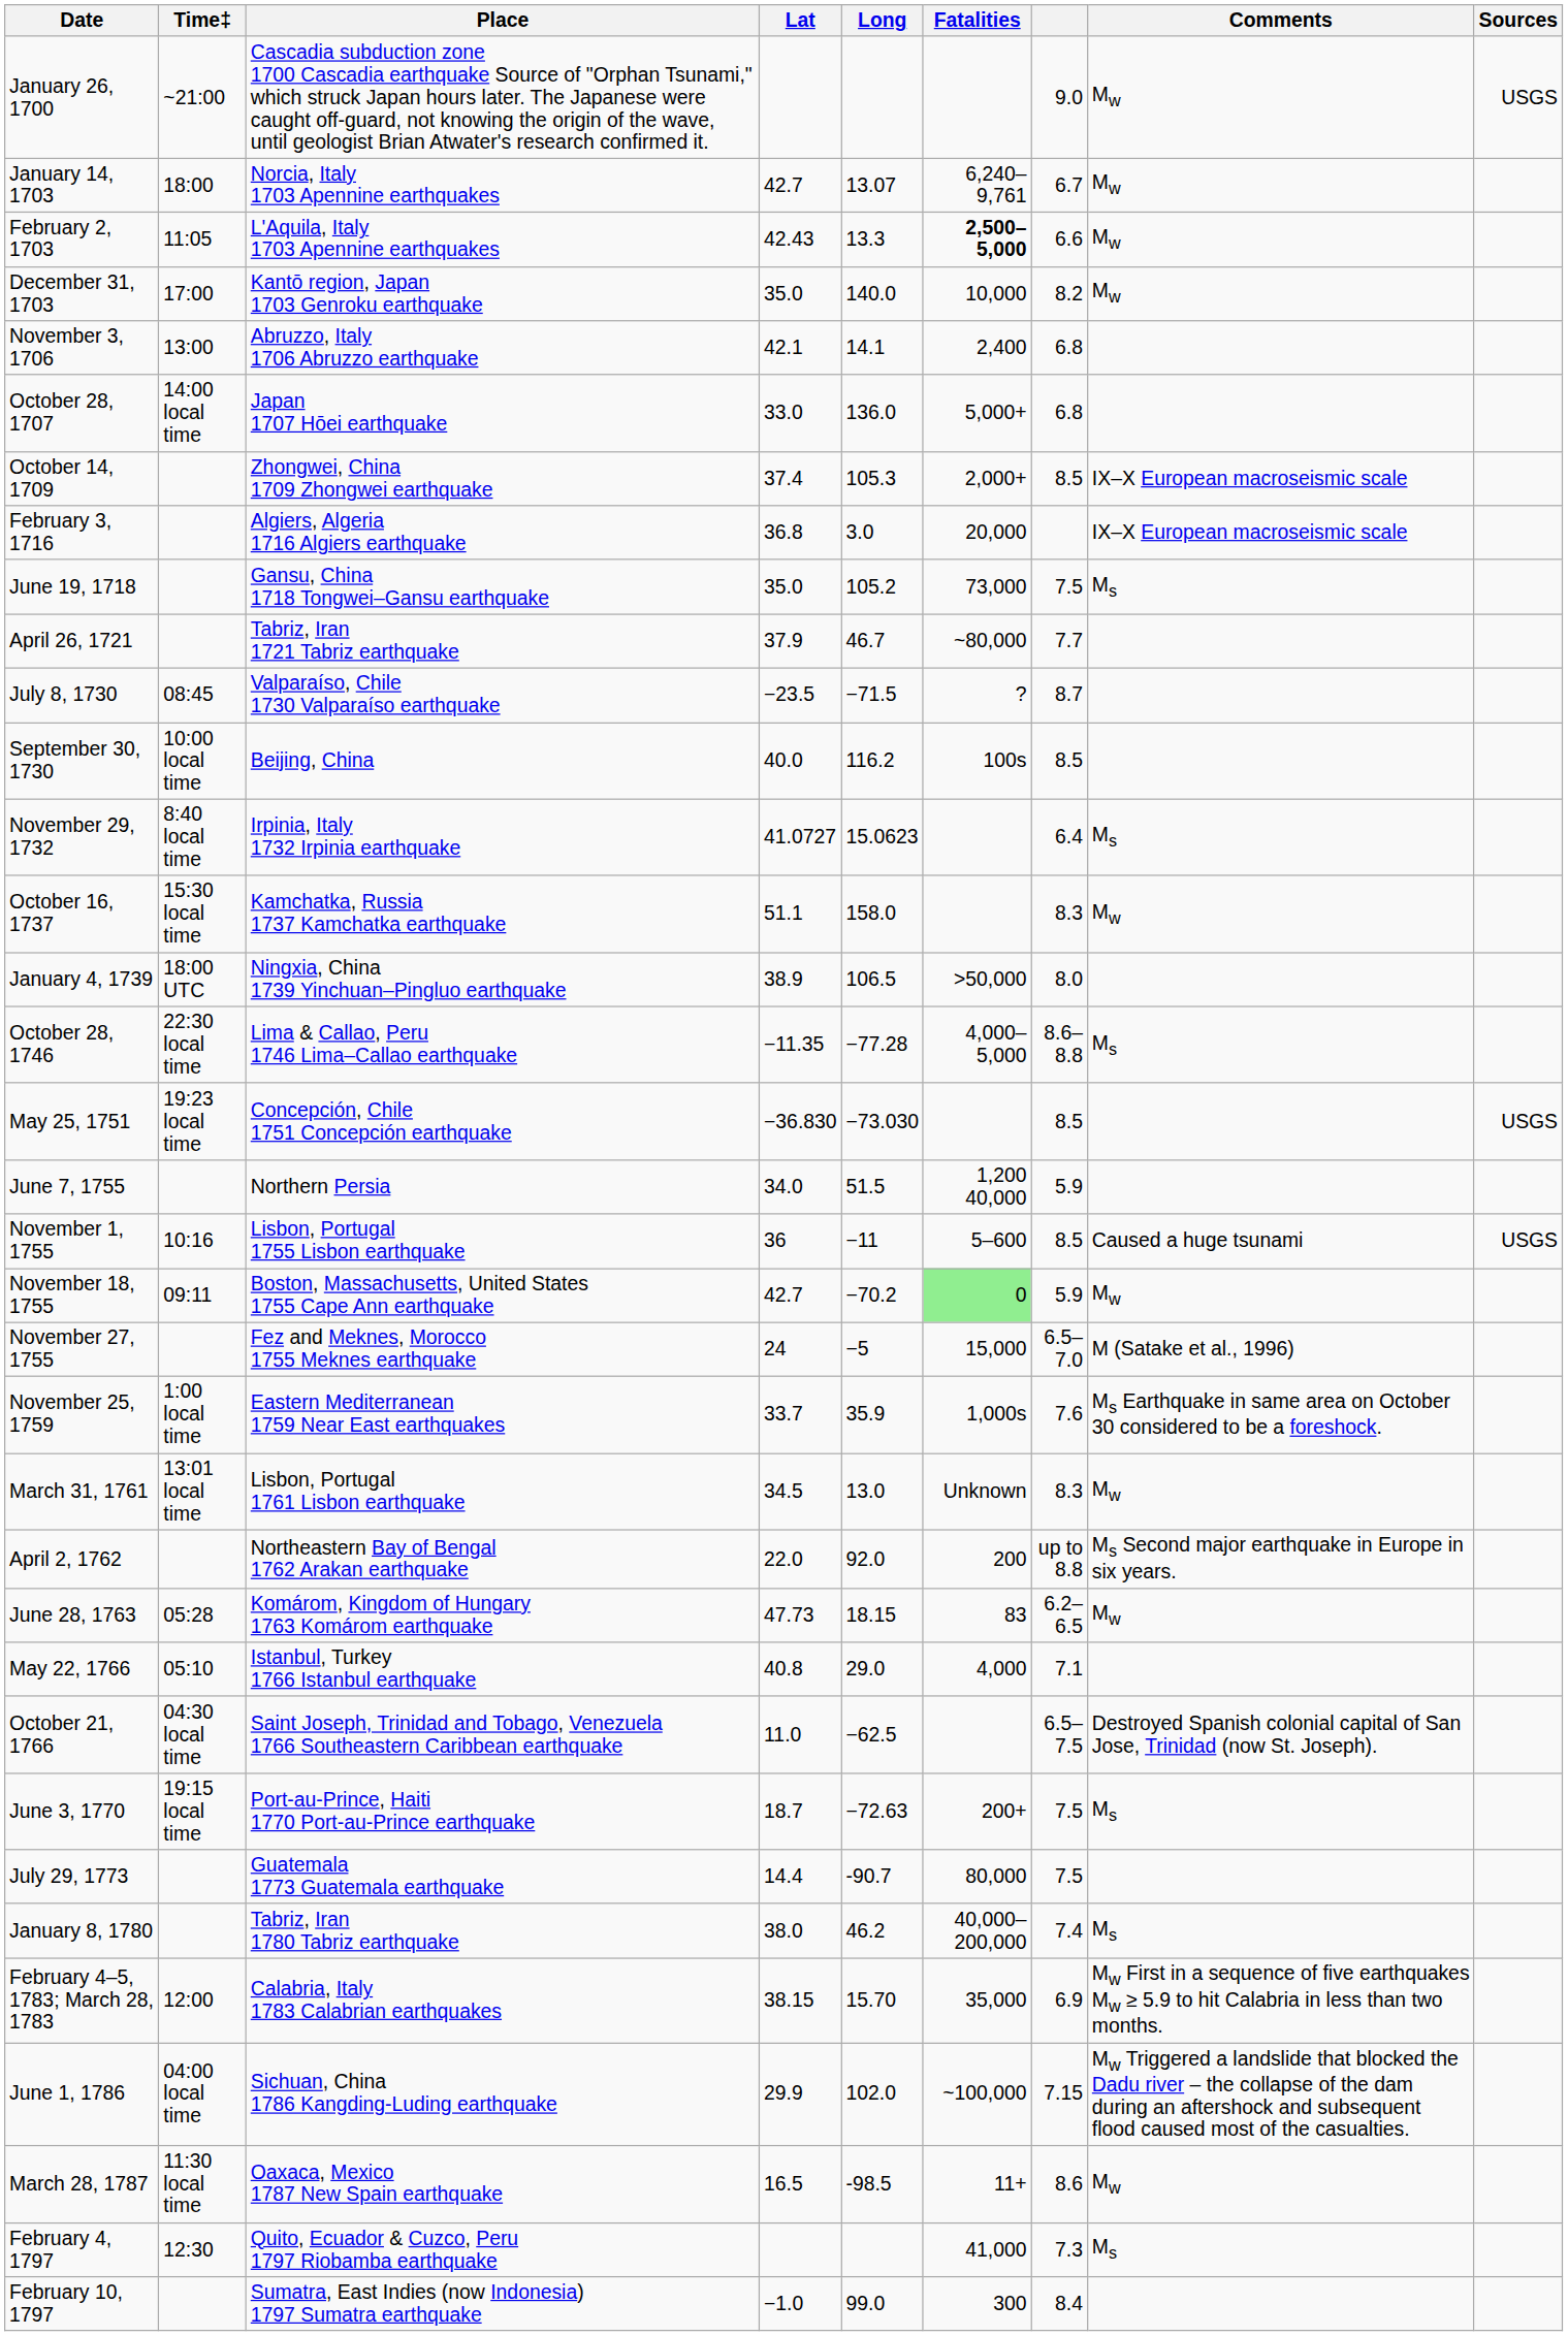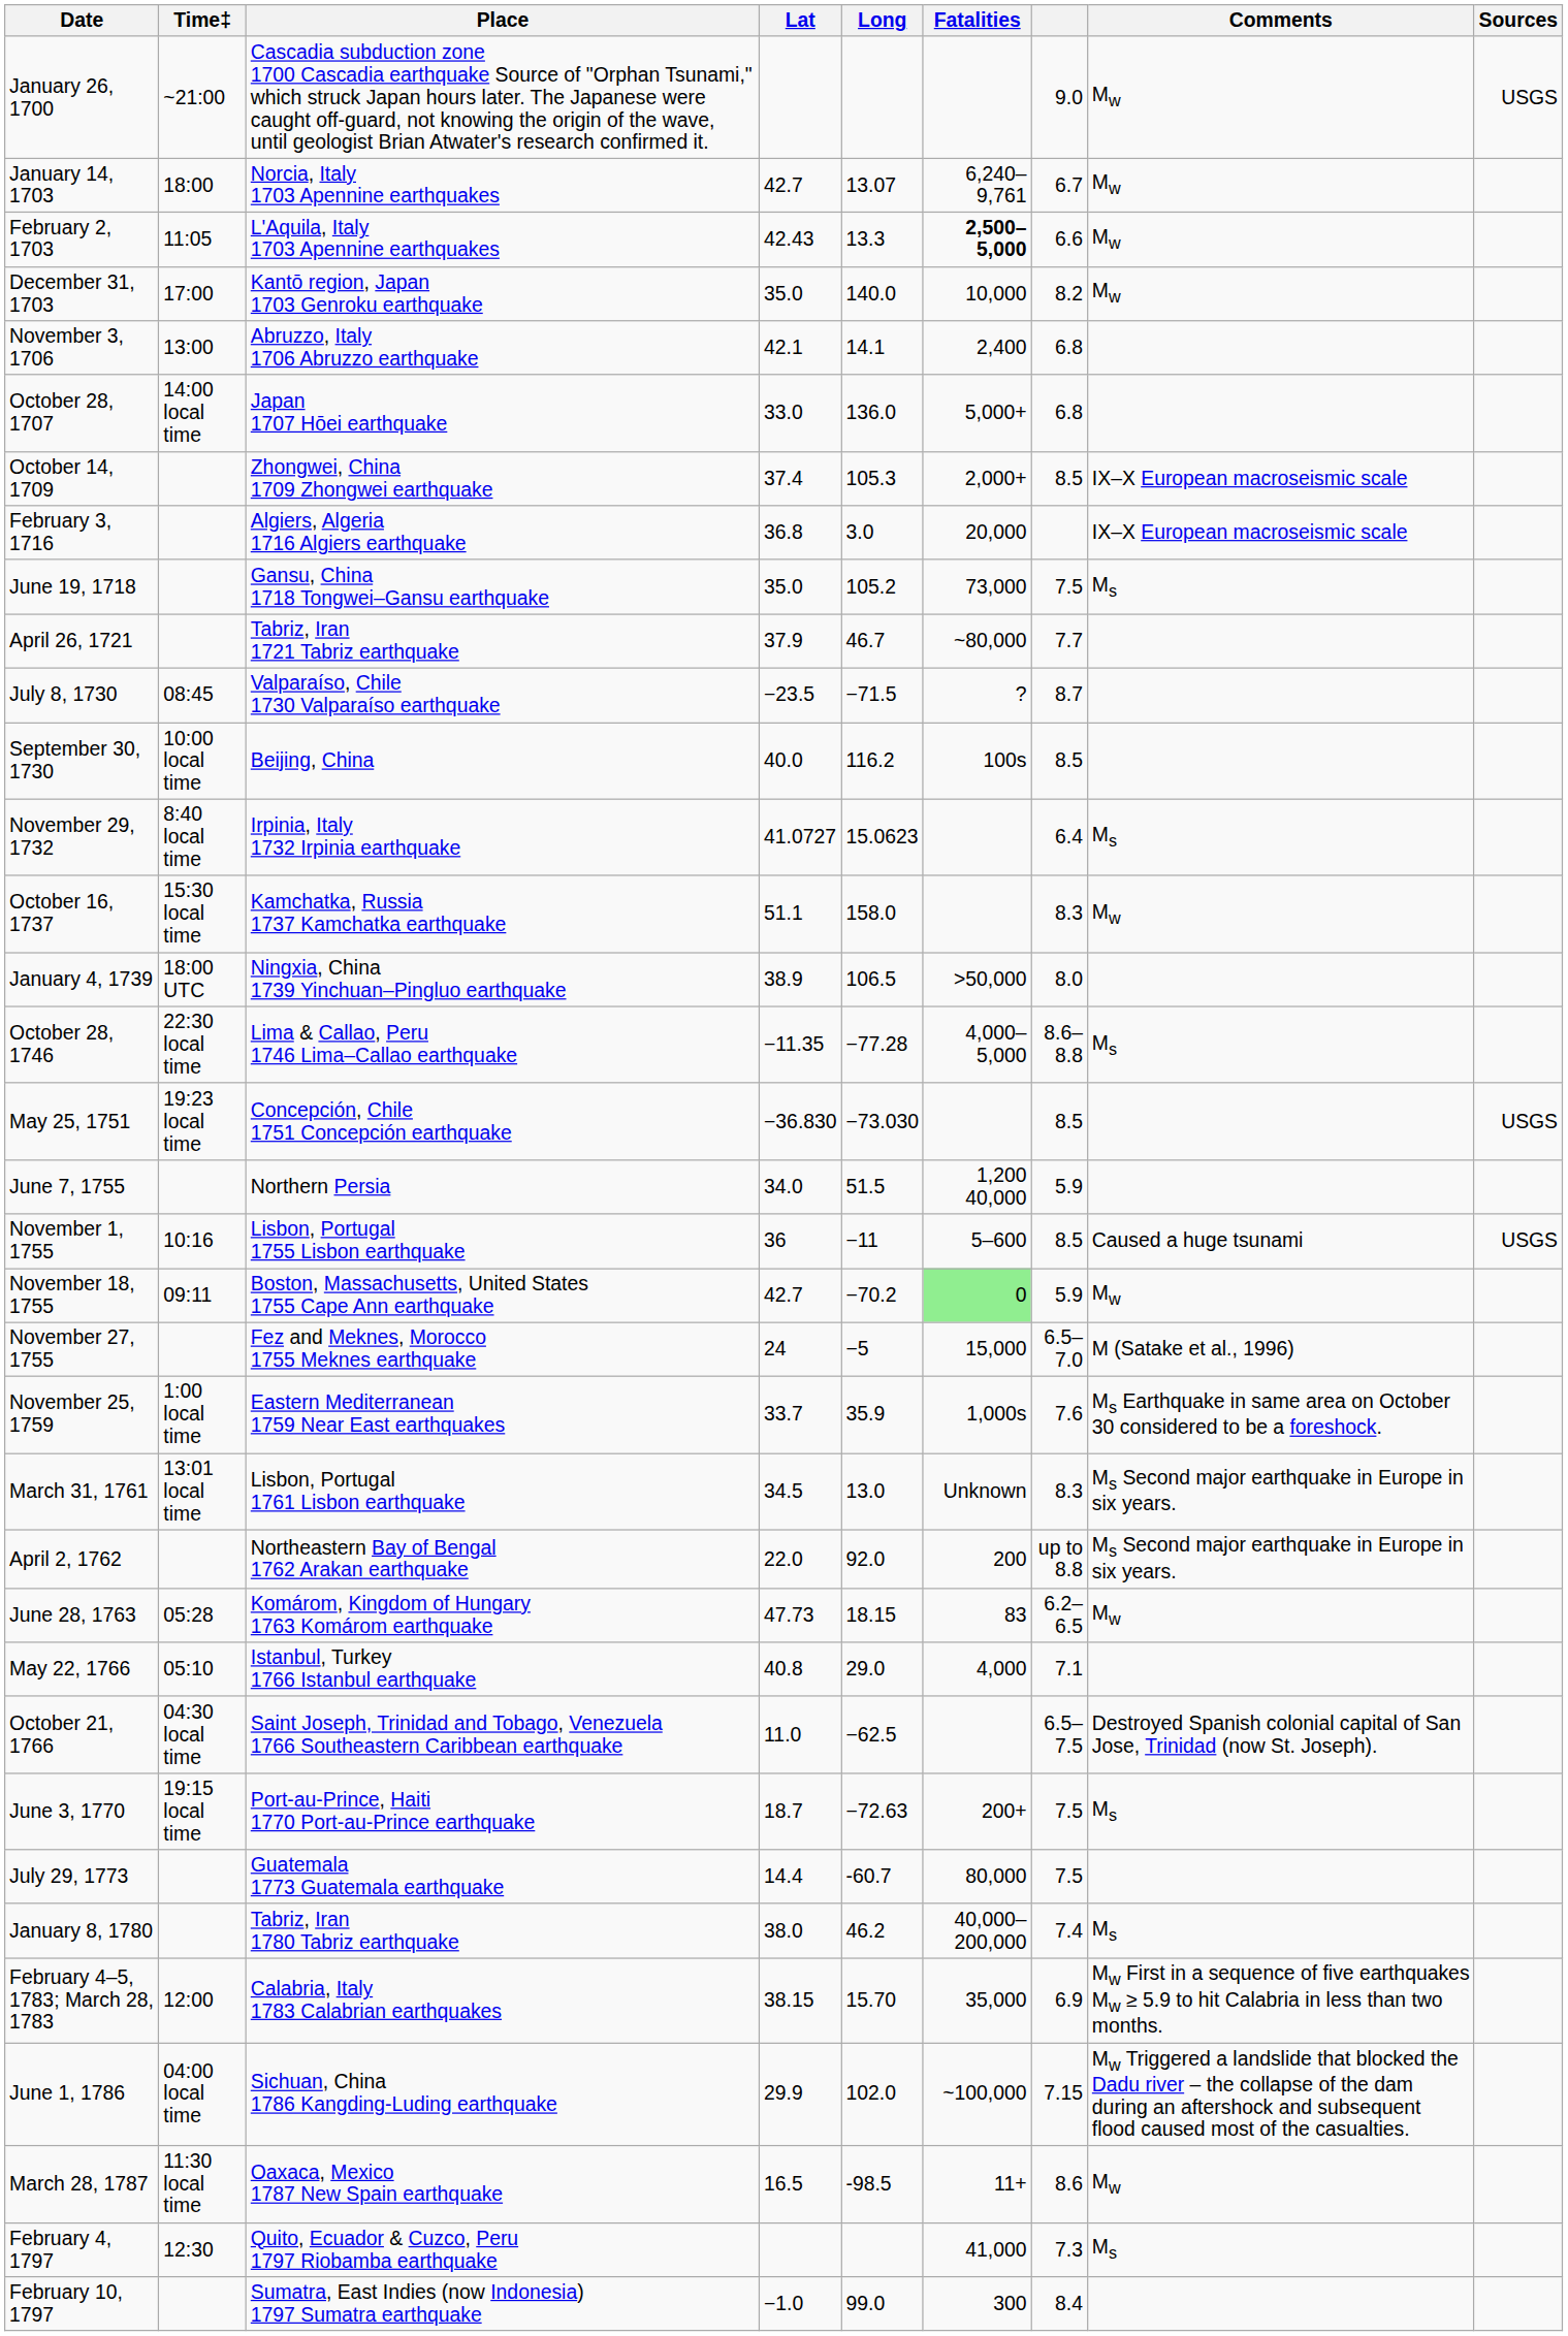March 31, 1761 | Comments: Mw -> Ms Second major earthquake in Europe in six years.
July 29, 1773 | Long: -90.7 -> -60.7
